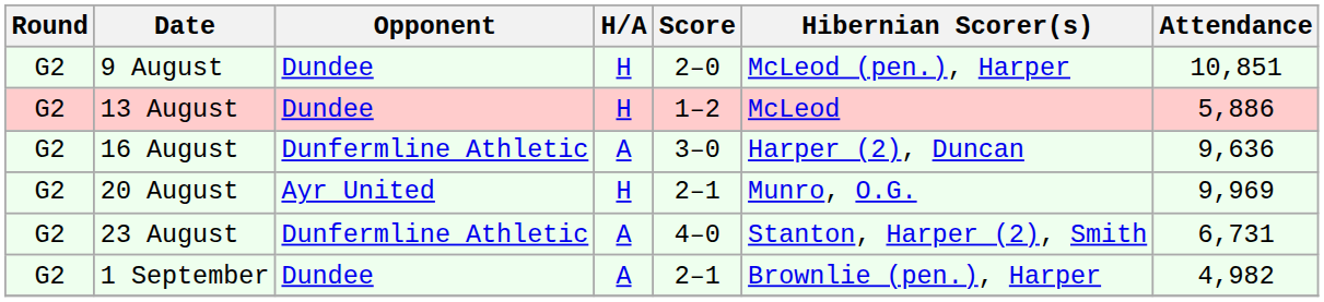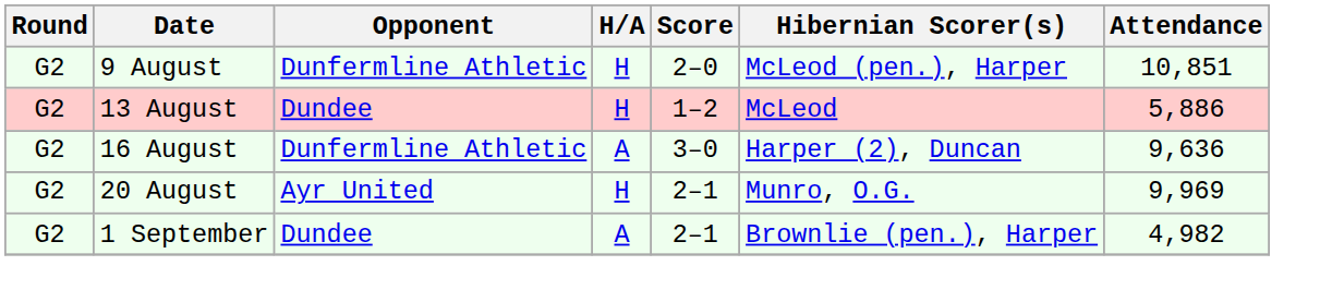9 August | Opponent: Dundee -> Dunfermline Athletic
- row: G2 | 23 August | Dunfermline Athletic | A | 4–0 | Stanton, Harper (2), Smith | 6,731
